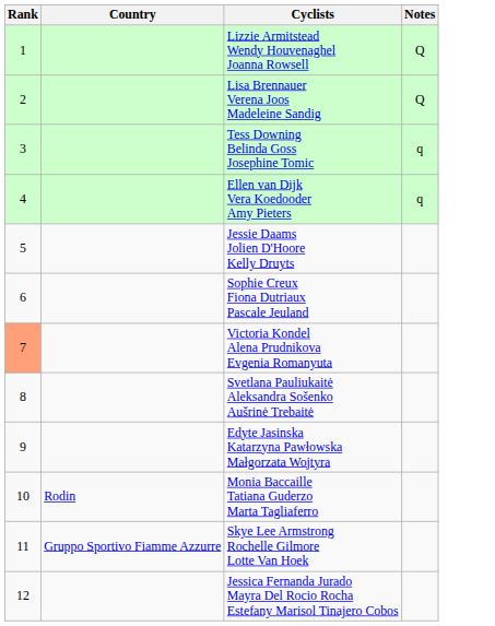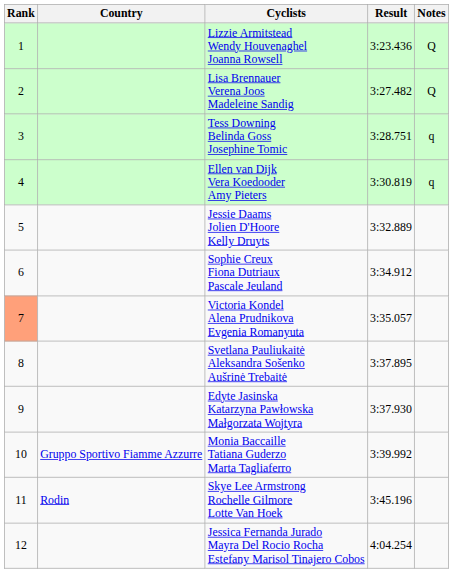+ column: Result | 3:23.436 | 3:27.482 | 3:28.751 | 3:30.819 | 3:32.889 | 3:34.912 | 3:35.057 | 3:37.895 | 3:37.930 | 3:39.992 | 3:45.196 | 4:04.254
Monia Baccaille Tatiana Guderzo Marta Tagliaferro | Country: Rodin -> Gruppo Sportivo Fiamme Azzurre
Skye Lee Armstrong Rochelle Gilmore Lotte Van Hoek | Country: Gruppo Sportivo Fiamme Azzurre -> Rodin
